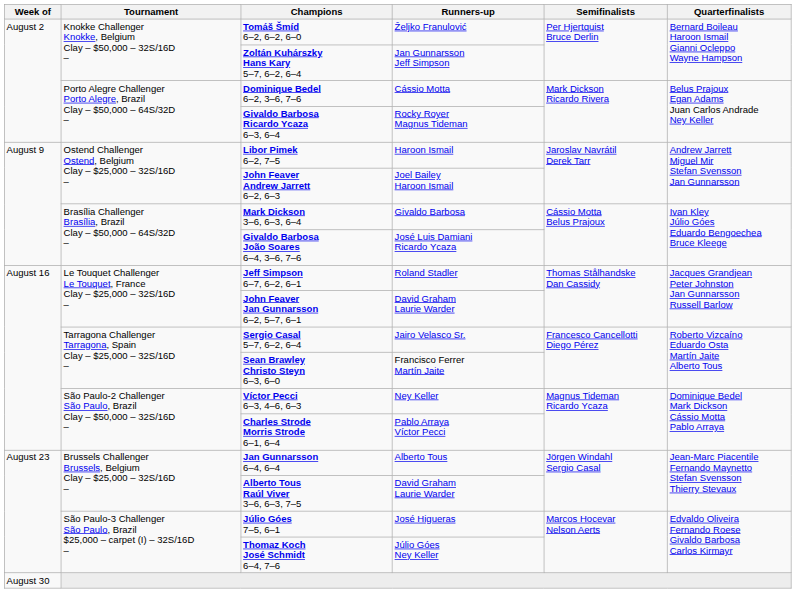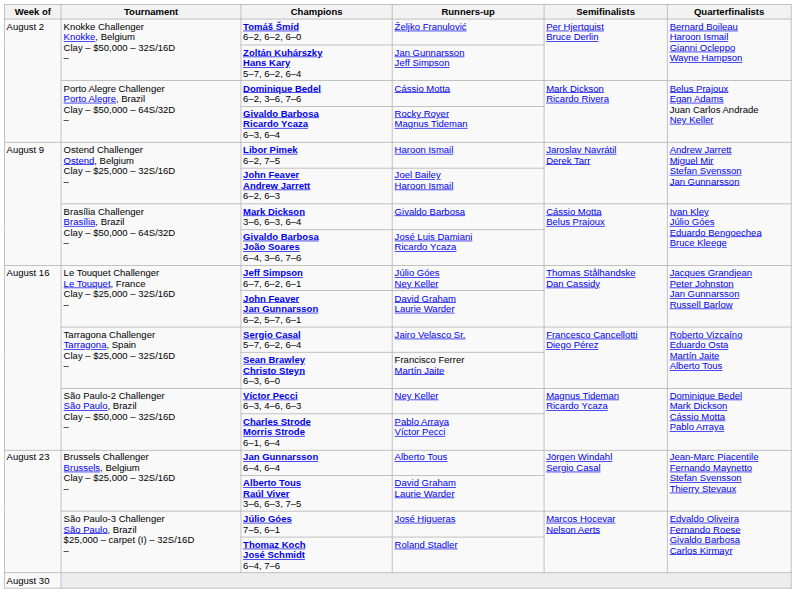Jeff Simpson 6–7, 6–2, 6–1 | Runners-up: Roland Stadler -> Júlio Góes Ney Keller
Thomaz Koch José Schmidt 6–4, 7–6 | Runners-up: Júlio Góes Ney Keller -> Roland Stadler
